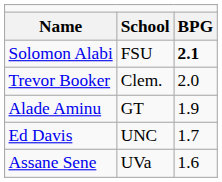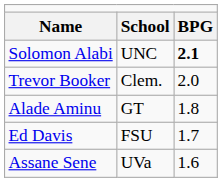Solomon Alabi | column 2: FSU -> UNC
Alade Aminu | column 3: 1.9 -> 1.8
Ed Davis | column 2: UNC -> FSU
